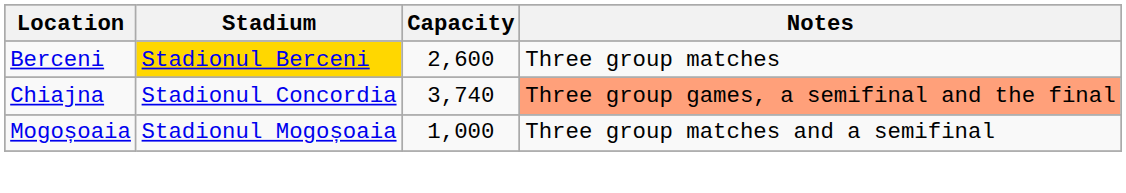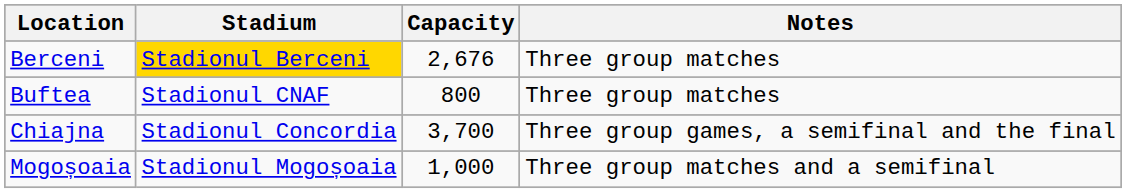Berceni | Capacity: 2,600 -> 2,676
+ row: Buftea | Stadionul CNAF | 800 | Three group matches
Chiajna | Capacity: 3,740 -> 3,700
Chiajna | Notes: lightsalmon background -> no background
